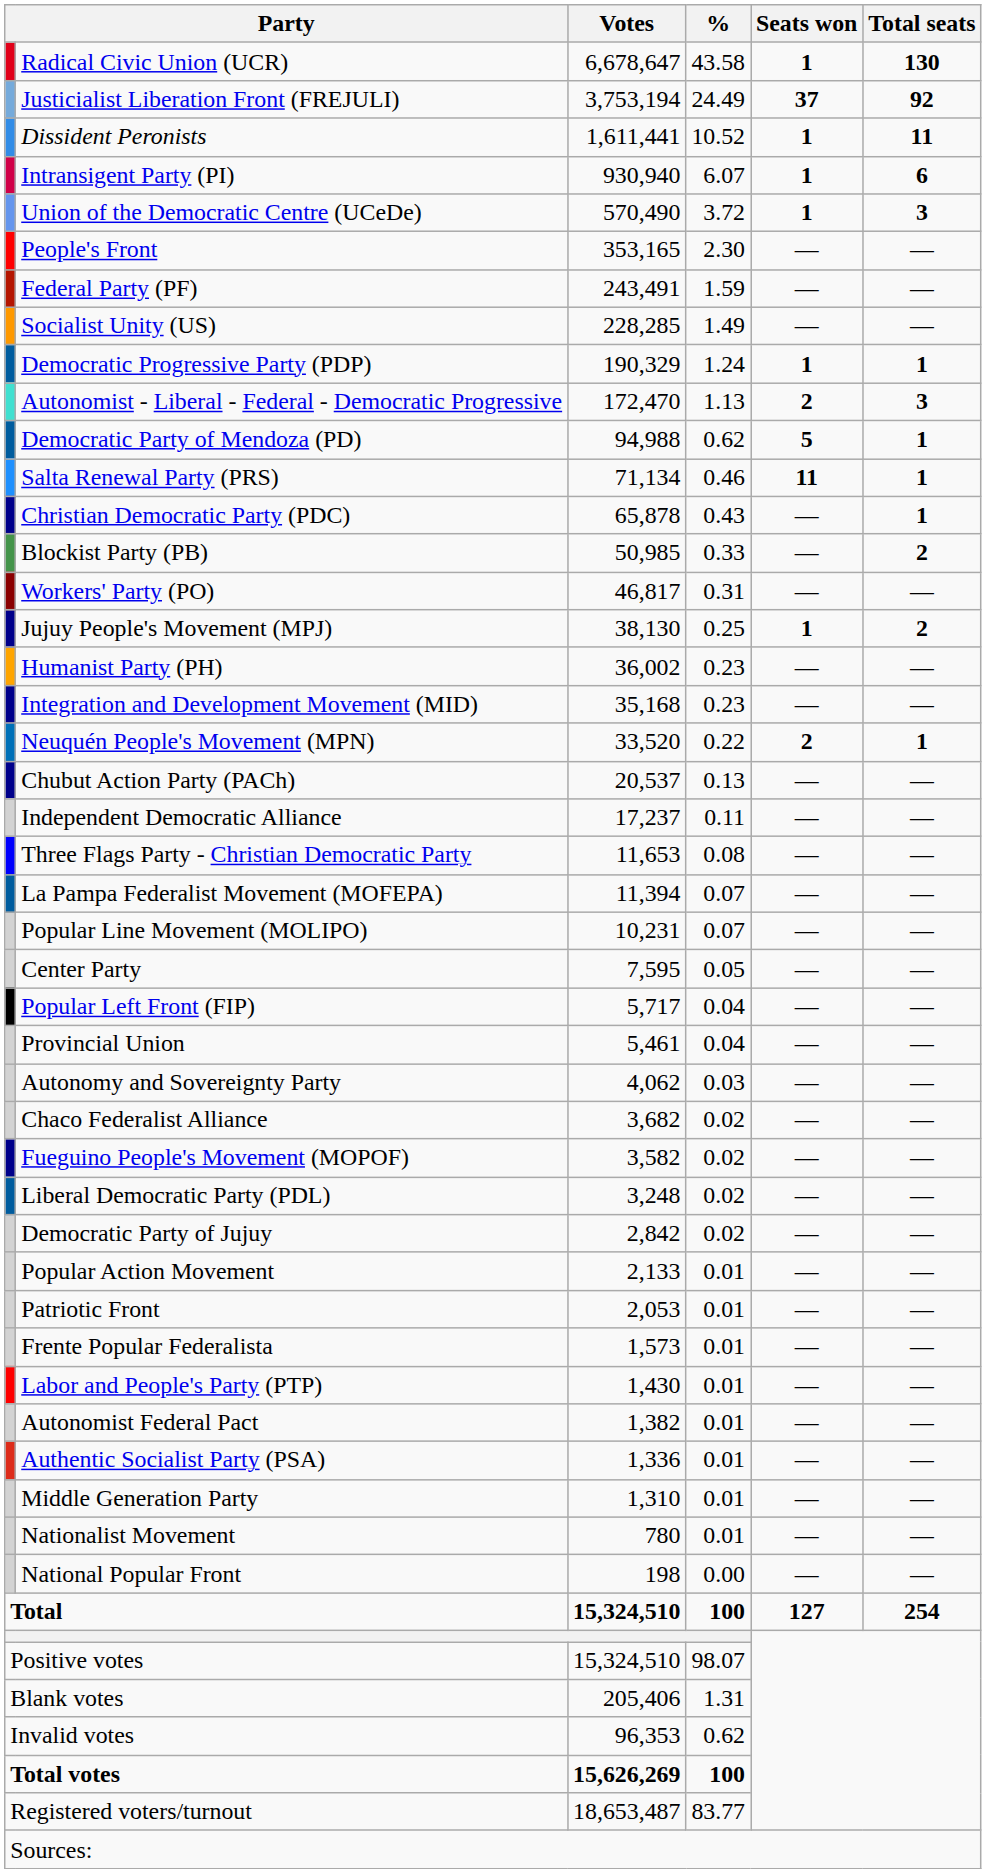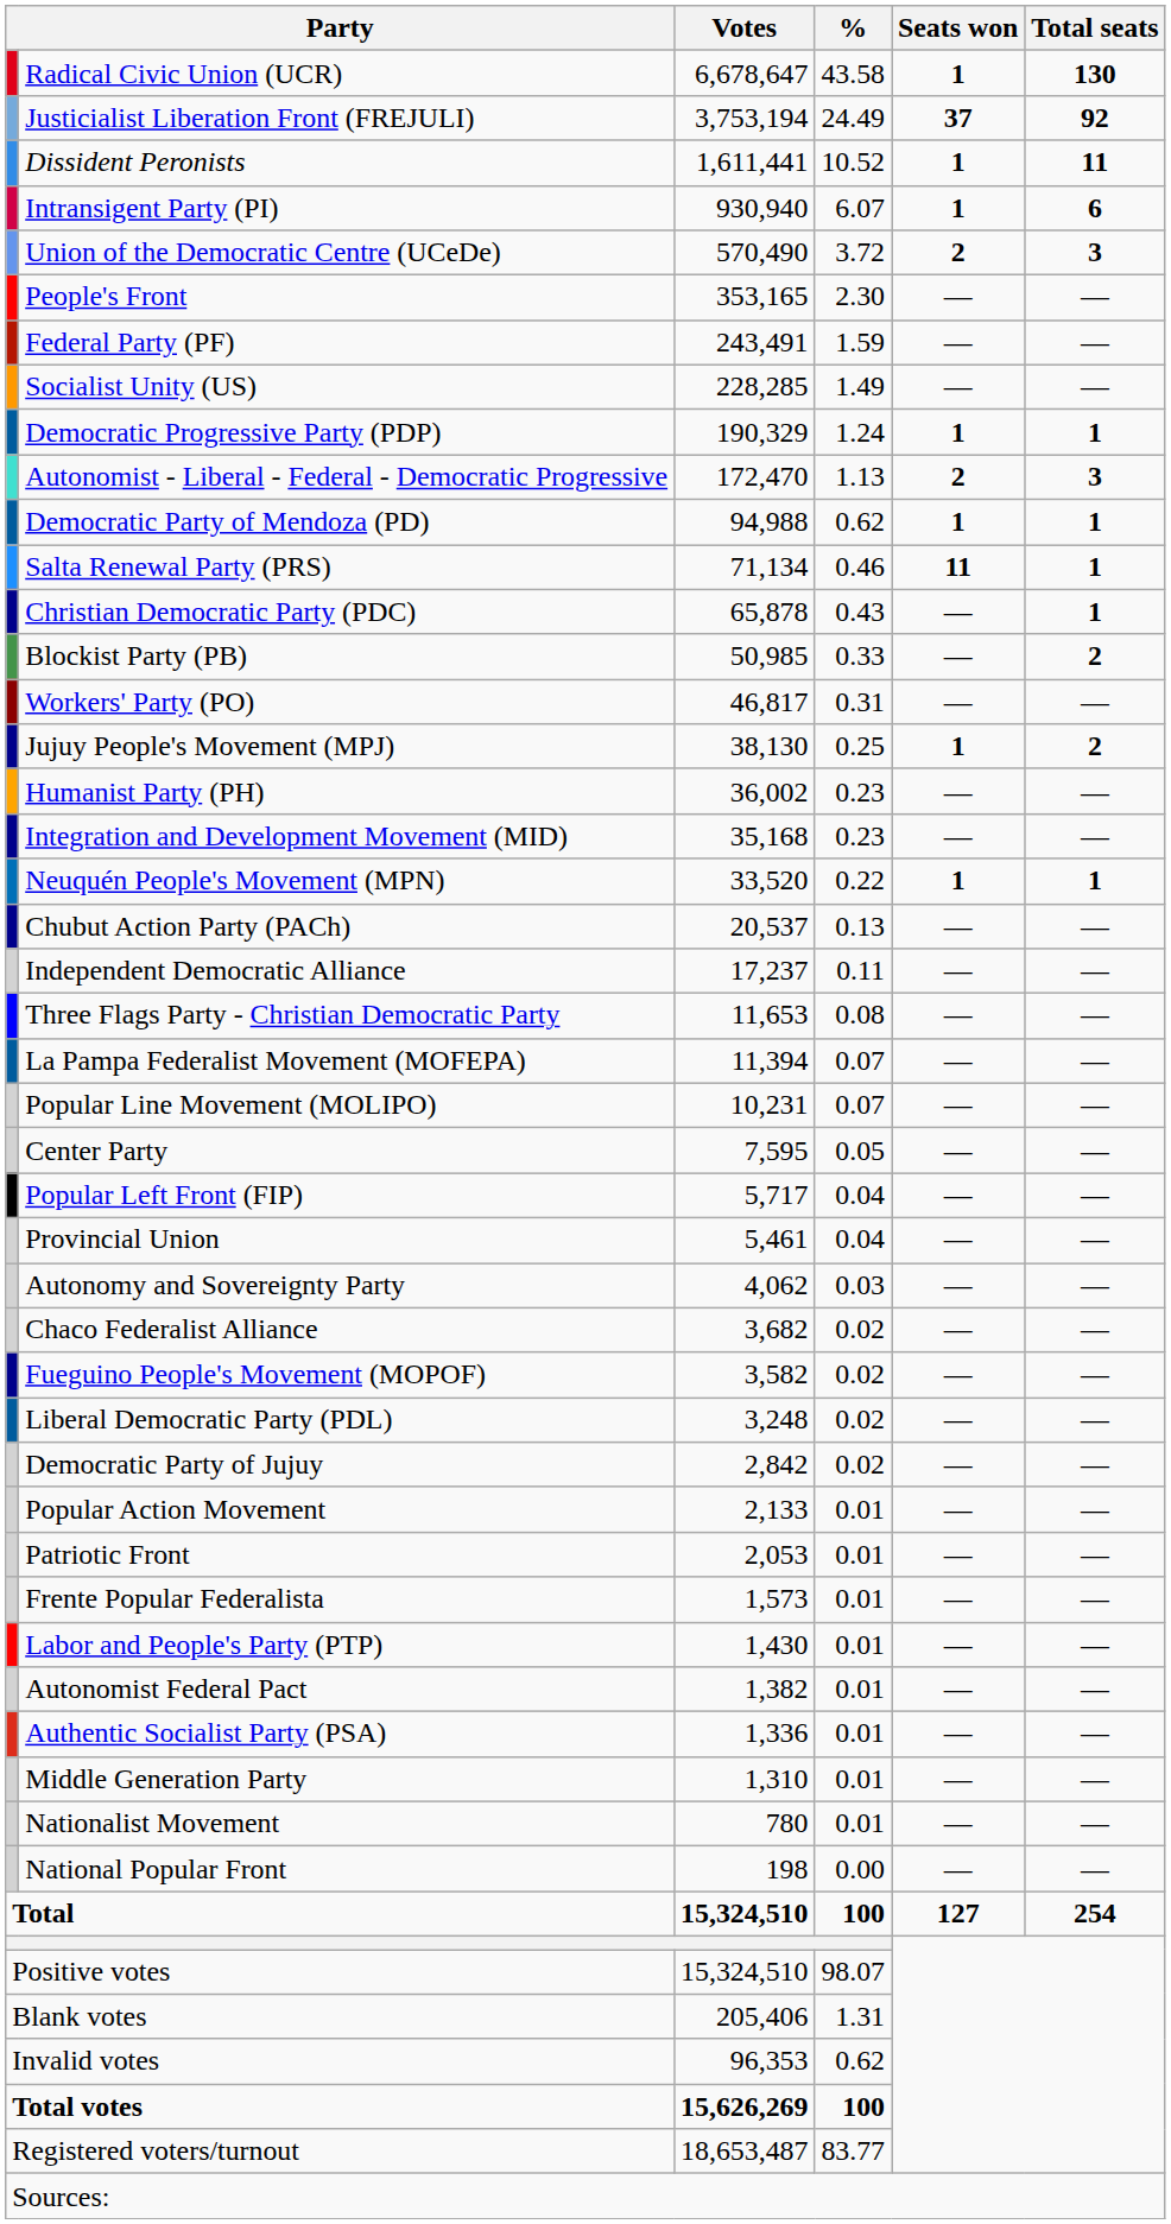Union of the Democratic Centre (UCeDe) | Seats won: 1 -> 2
Democratic Party of Mendoza (PD) | Seats won: 5 -> 1
Neuquén People's Movement (MPN) | Seats won: 2 -> 1
